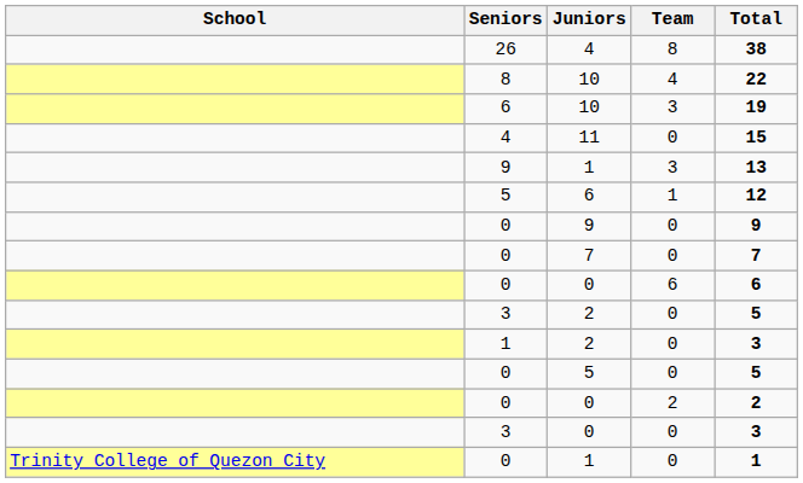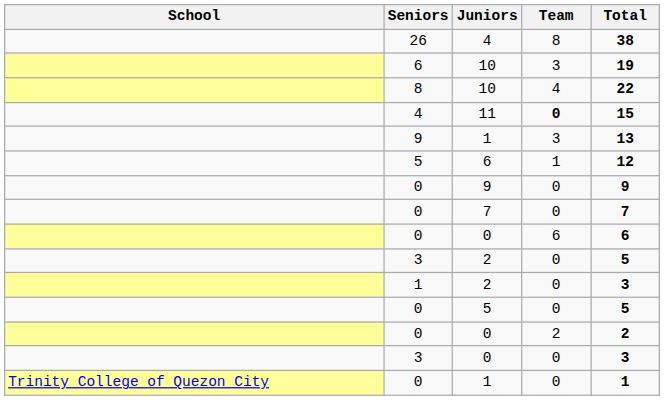rows swapped: 8 / 10 <-> 6 / 10
11 | Team: normal -> bold
